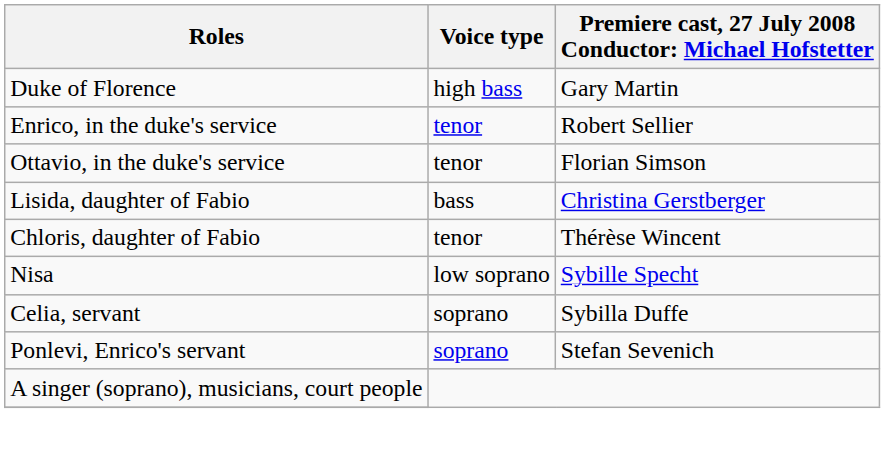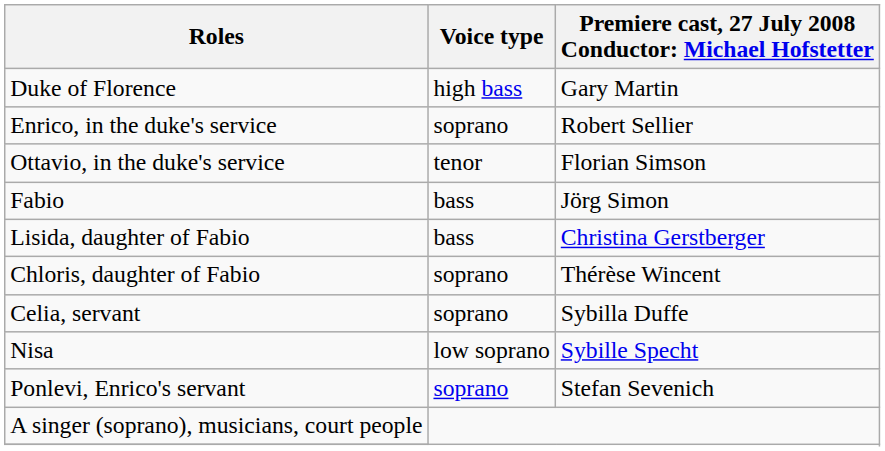Enrico, in the duke's service | Voice type: tenor -> soprano
+ row: Fabio | bass | Jörg Simon
Chloris, daughter of Fabio | Voice type: tenor -> soprano
rows swapped: Nisa <-> Celia, servant
